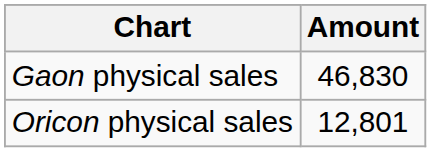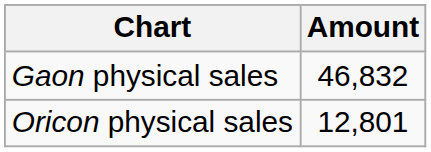Gaon physical sales | Amount: 46,830 -> 46,832
